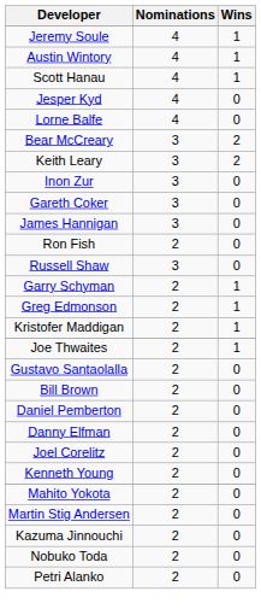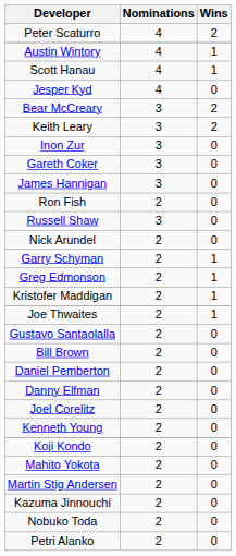+ row: Peter Scaturro | 4 | 2
- row: Jeremy Soule | 4 | 1
- row: Lorne Balfe | 4 | 0
+ row: Nick Arundel | 2 | 0
+ row: Koji Kondo | 2 | 0
